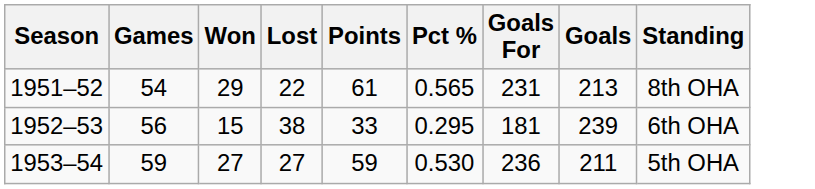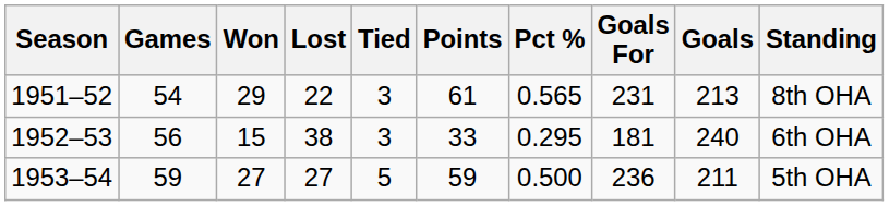+ column: Tied | 3 | 3 | 5
1952–53 | Goals: 239 -> 240
1953–54 | Pct %: 0.530 -> 0.500
